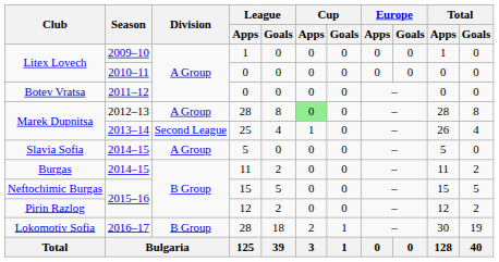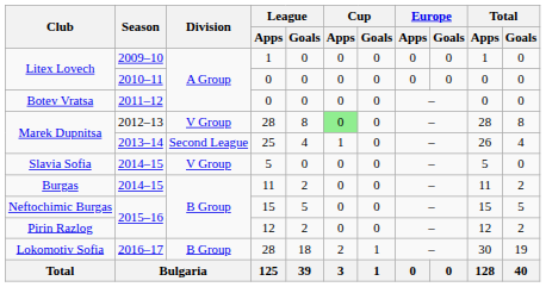Marek Dupnitsa / 2012–13 | Division: A Group -> V Group
Slavia Sofia | Division: A Group -> V Group
